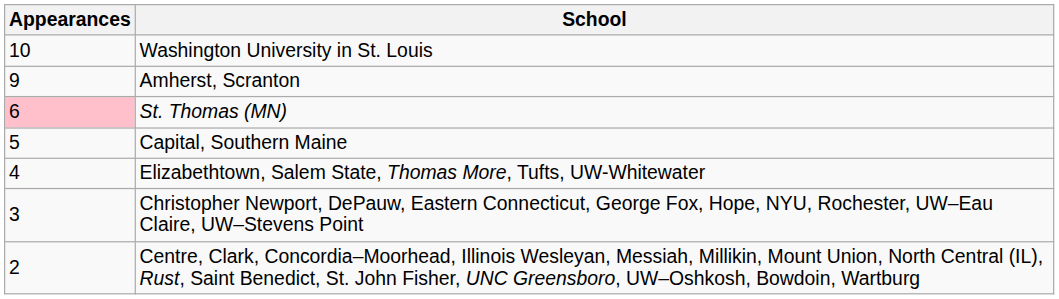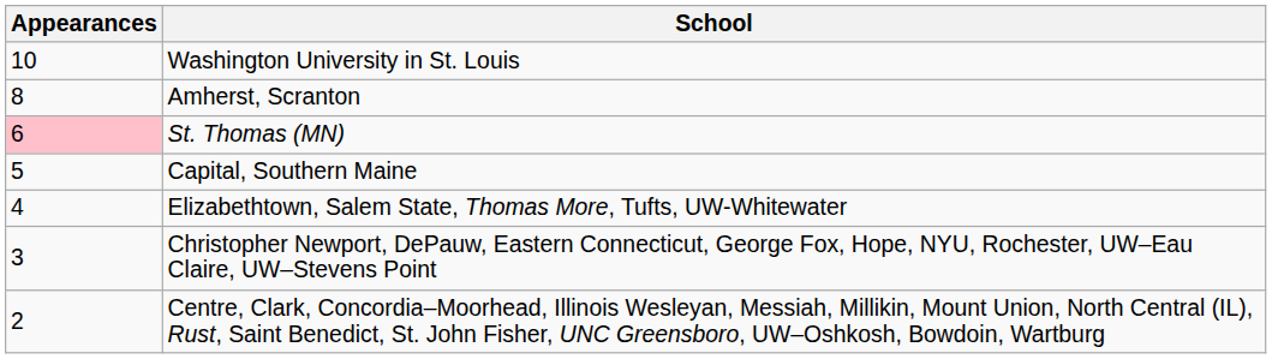Amherst, Scranton | Appearances: 9 -> 8
